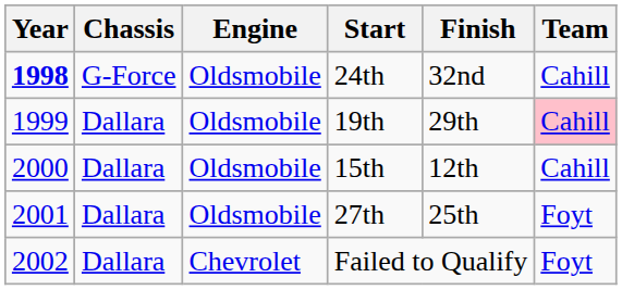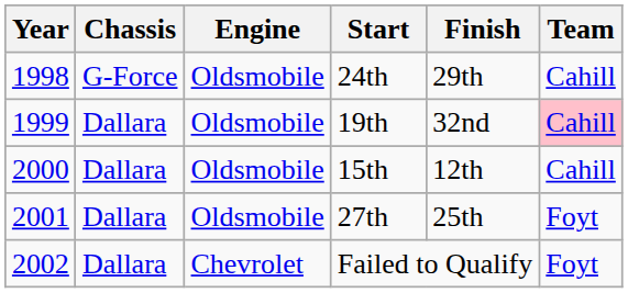24th | Year: bold -> normal
24th | Finish: 32nd -> 29th
19th | Finish: 29th -> 32nd
